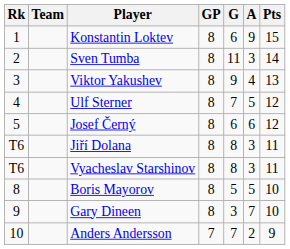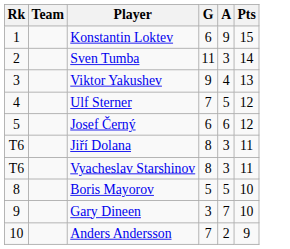- column: GP | 8 | 8 | 8 | 8 | 8 | 8 | 8 | 8 | 8 | 7
